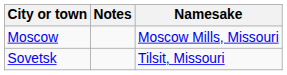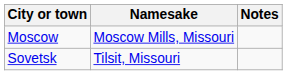columns swapped: Namesake <-> Notes
